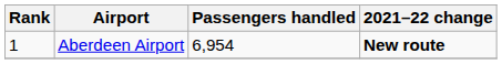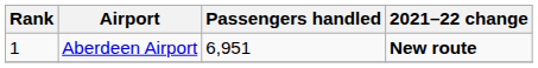Aberdeen Airport | Passengers handled: 6,954 -> 6,951
